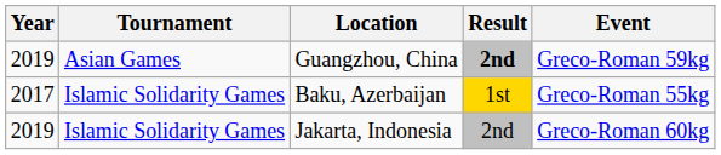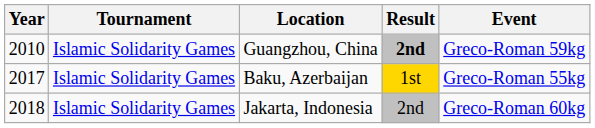Guangzhou, China | Year: 2019 -> 2010
Guangzhou, China | Tournament: Asian Games -> Islamic Solidarity Games
Jakarta, Indonesia | Year: 2019 -> 2018
